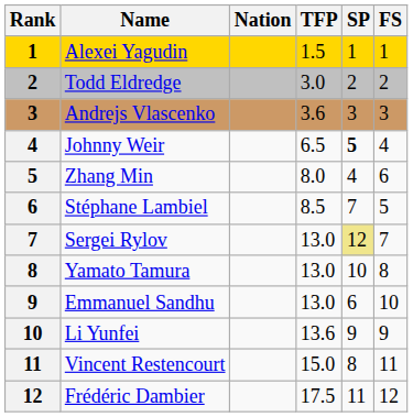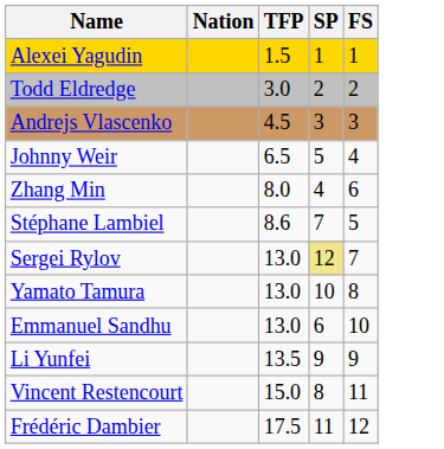- column: Rank | 1 | 2 | 3 | 4 | 5 | 6 | 7 | 8 | 9 | 10 | 11 | 12
Andrejs Vlascenko | TFP: 3.6 -> 4.5
Johnny Weir | SP: bold -> normal
Stéphane Lambiel | TFP: 8.5 -> 8.6
Li Yunfei | TFP: 13.6 -> 13.5
